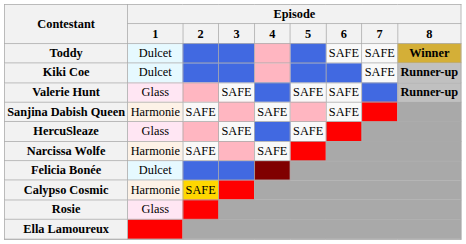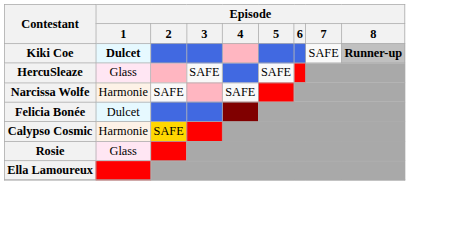- row: Toddy | Dulcet | SAFE | SAFE | Winner
Kiki Coe | Episode / 1: normal -> bold
- row: Valerie Hunt | Glass | SAFE | SAFE | SAFE | Runner-up
- row: Sanjina Dabish Queen | Harmonie | SAFE | SAFE | SAFE
